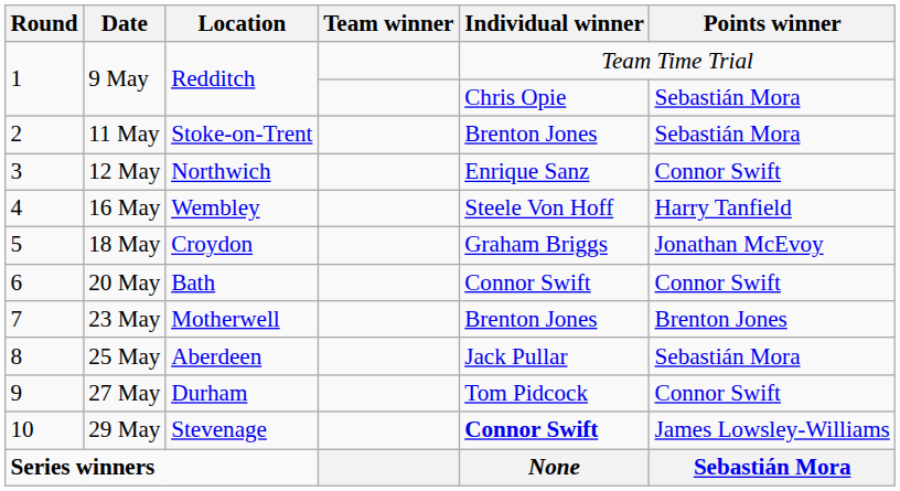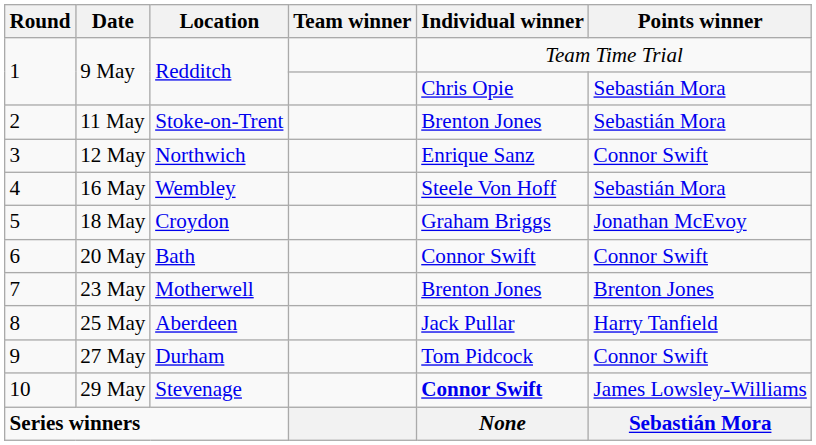16 May | Points winner: Harry Tanfield -> Sebastián Mora
25 May | Points winner: Sebastián Mora -> Harry Tanfield
